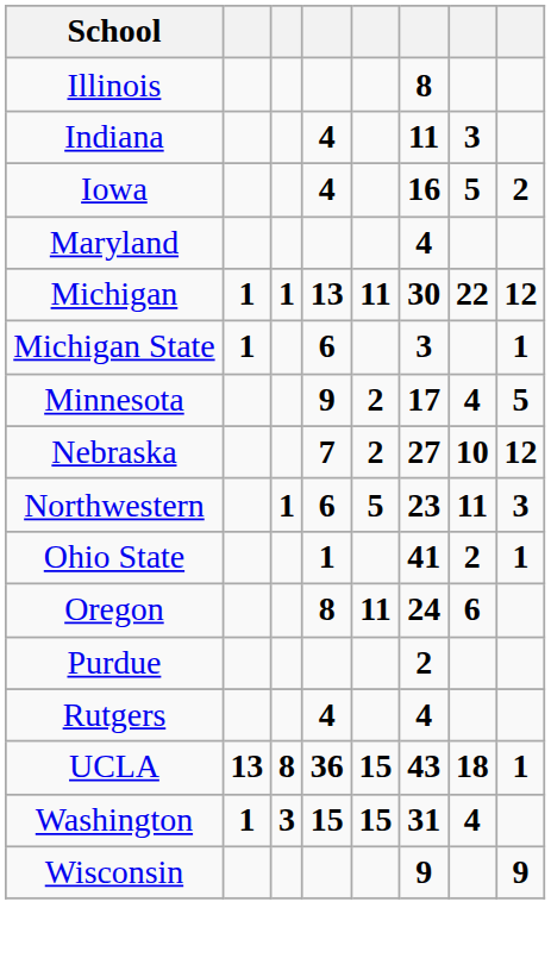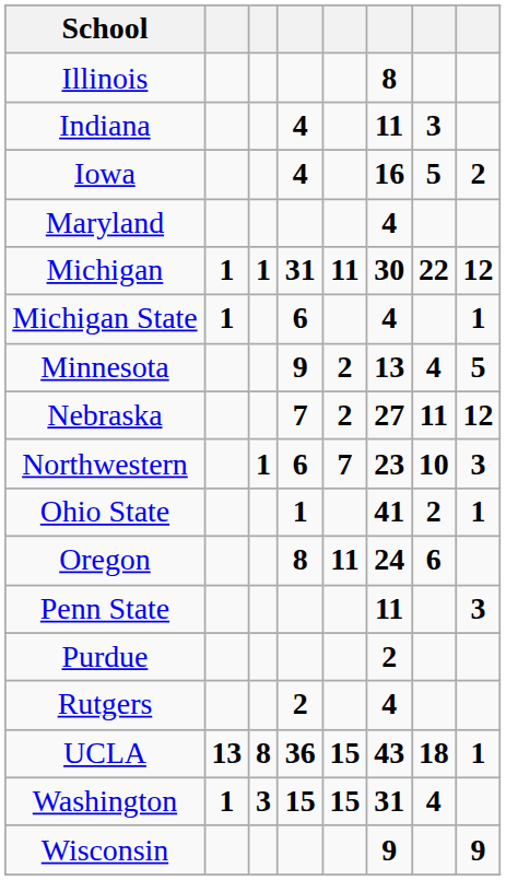Michigan | column 4: 13 -> 31
Michigan State | column 6: 3 -> 4
Minnesota | column 6: 17 -> 13
Nebraska | column 7: 10 -> 11
Northwestern | column 5: 5 -> 7
Northwestern | column 7: 11 -> 10
+ row: Penn State | 11 | 3
Rutgers | column 4: 4 -> 2
